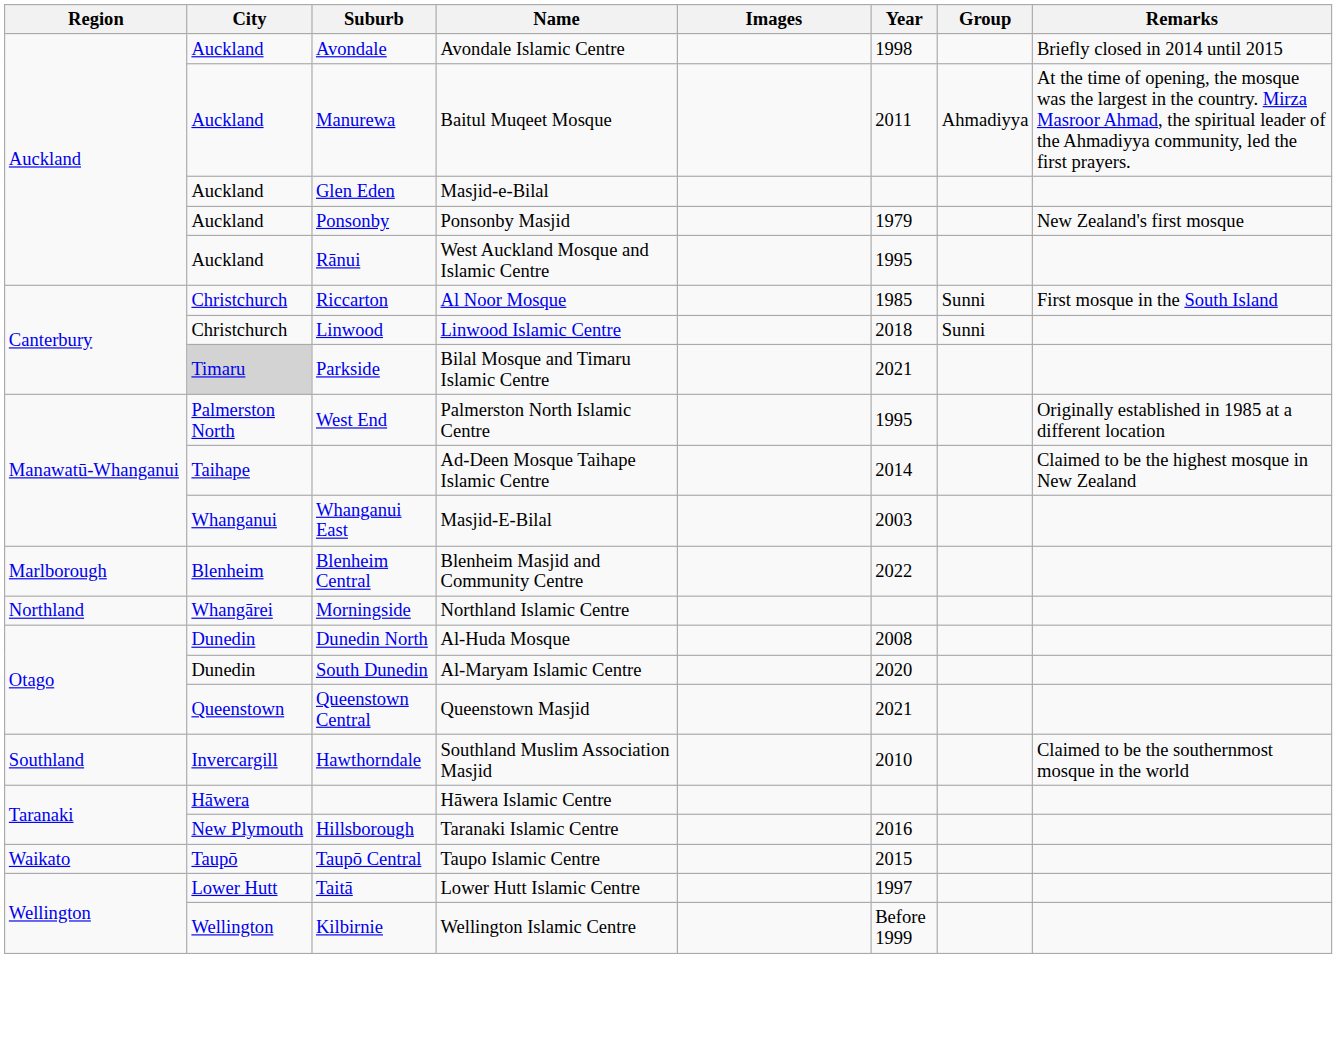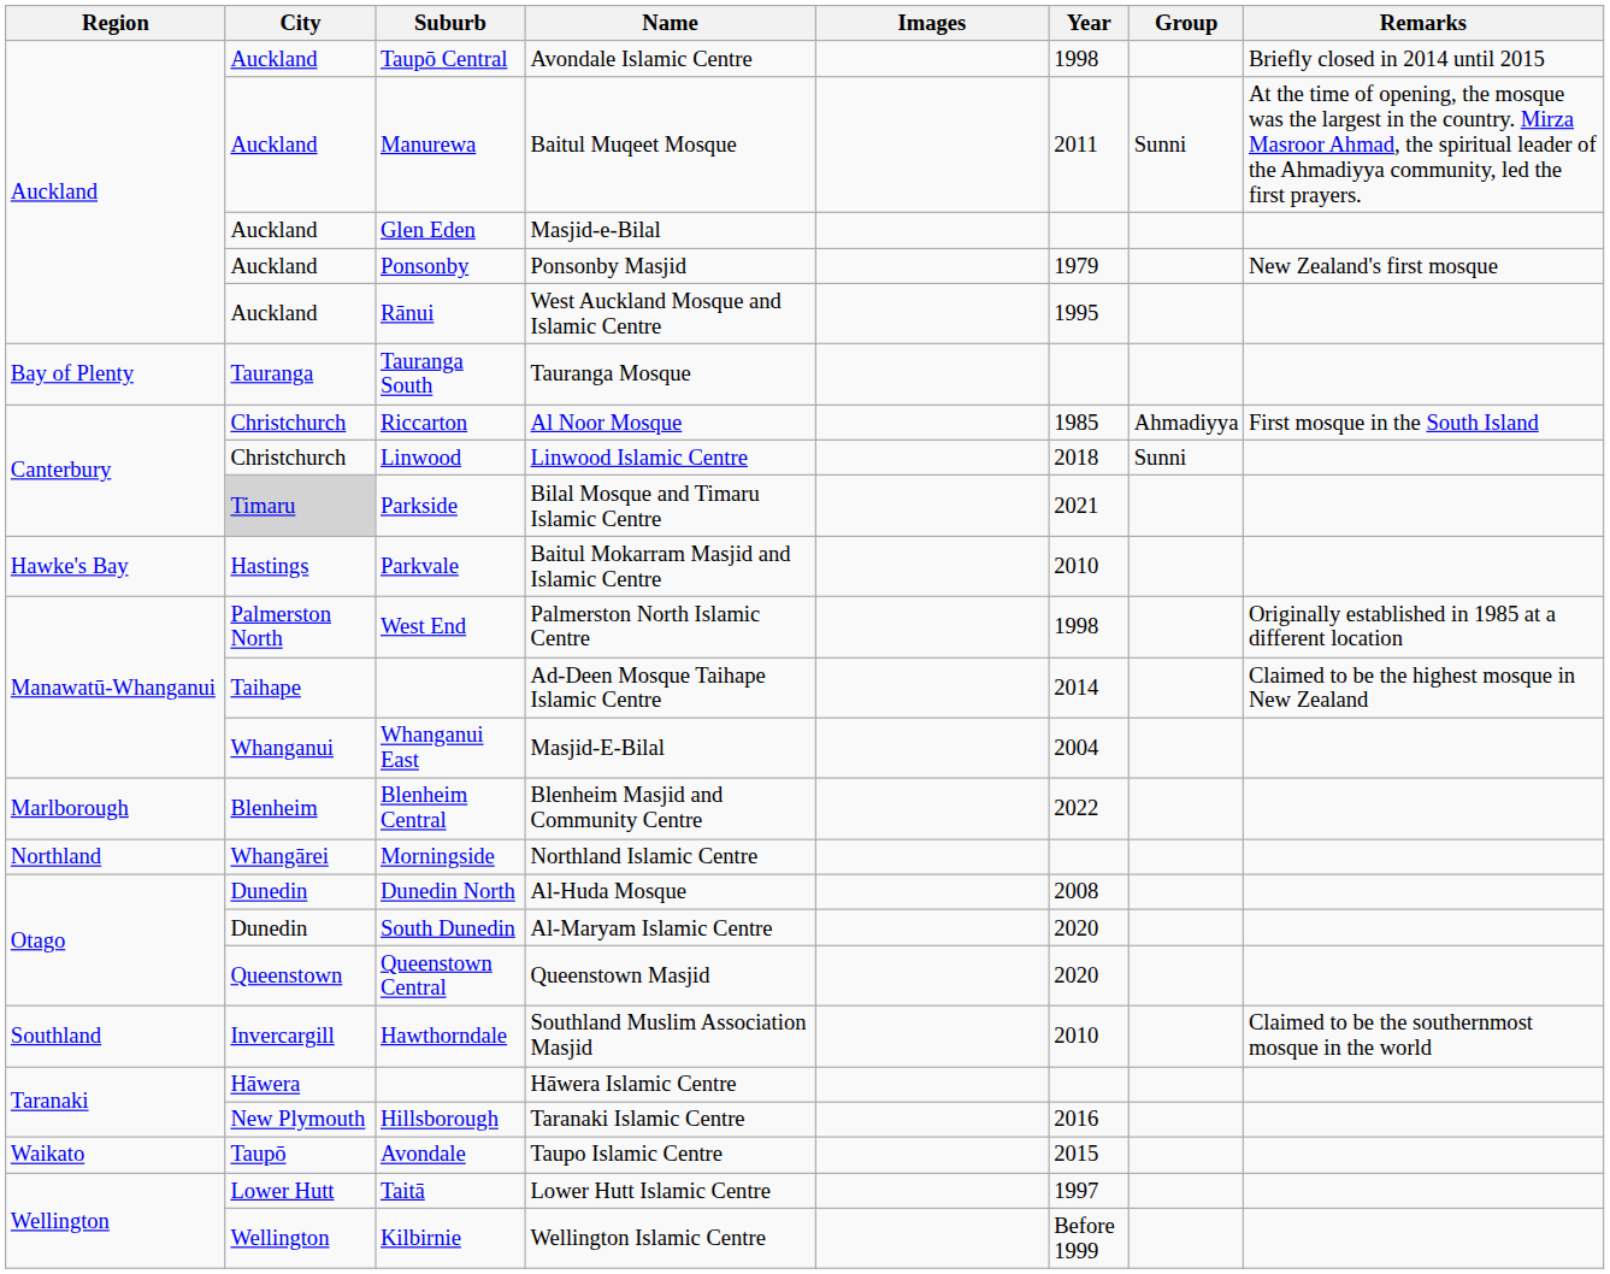Avondale Islamic Centre | Suburb: Avondale -> Taupō Central
Baitul Muqeet Mosque | Group: Ahmadiyya -> Sunni
+ row: Bay of Plenty | Tauranga | Tauranga South | Tauranga Mosque
Al Noor Mosque | Group: Sunni -> Ahmadiyya
+ row: Hawke's Bay | Hastings | Parkvale | Baitul Mokarram Masjid and Islamic Centre | 2010
Palmerston North Islamic Centre | Year: 1995 -> 1998
Masjid-E-Bilal | Year: 2003 -> 2004
Queenstown Masjid | Year: 2021 -> 2020
Taupo Islamic Centre | Suburb: Taupō Central -> Avondale
